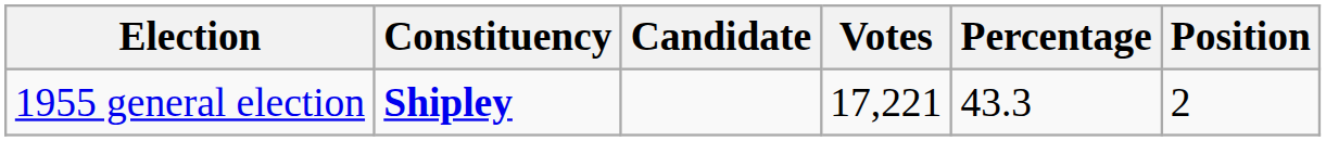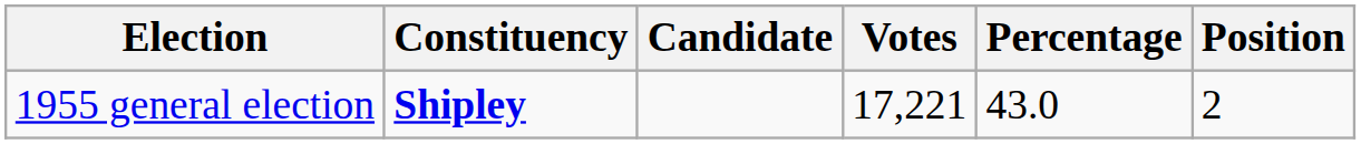1955 general election | Percentage: 43.3 -> 43.0
